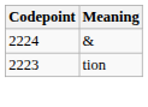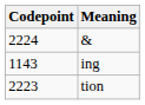+ row: 1143 | ing
